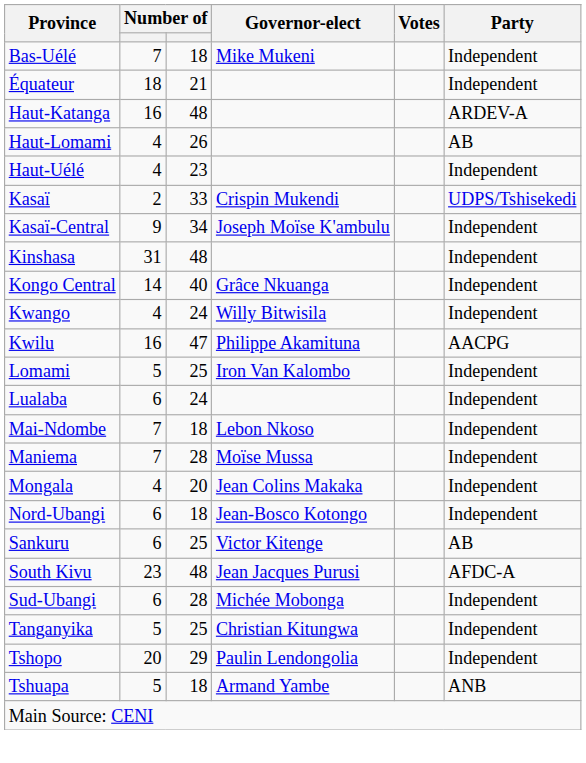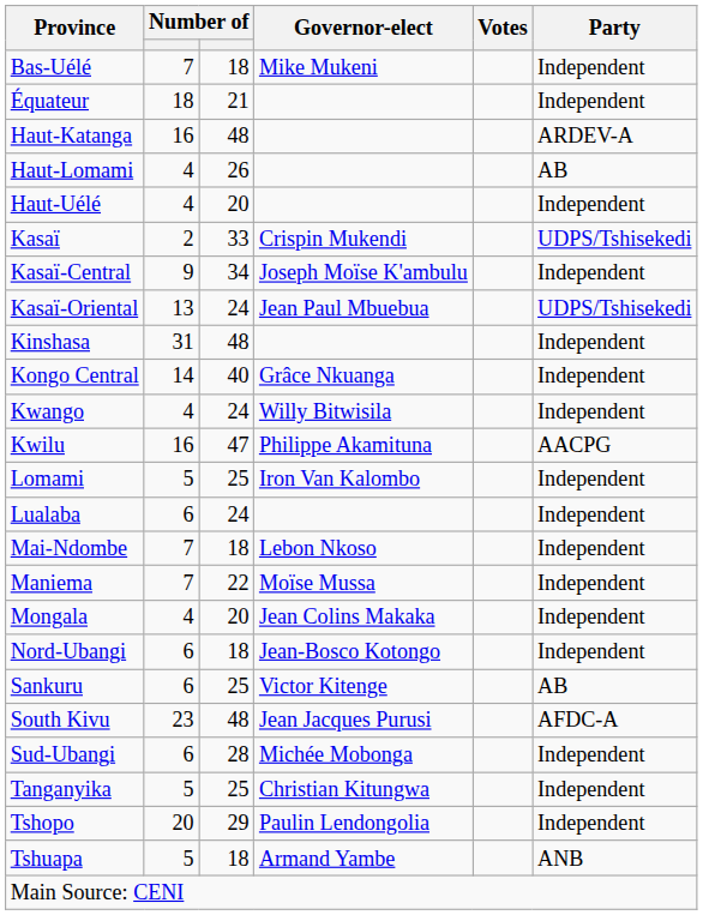Haut-Uélé | column 3: 23 -> 20
+ row: Kasaï-Oriental | 13 | 24 | Jean Paul Mbuebua | UDPS/Tshisekedi
Maniema | column 3: 28 -> 22
